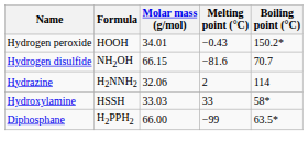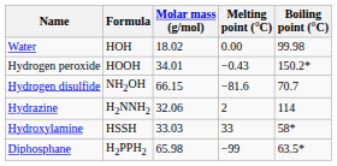+ row: Water | HOH | 18.02 | 0.00 | 99.98
Diphosphane | Molar mass (g/mol): 66.00 -> 65.98
